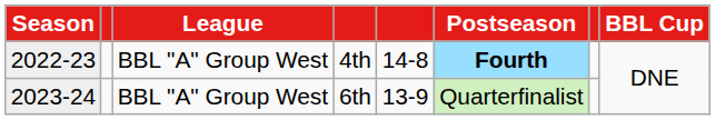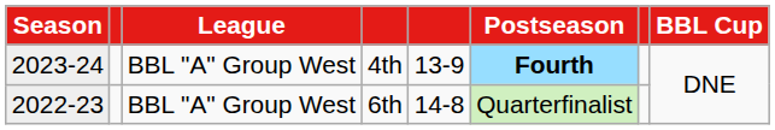4th | Season: 2022-23 -> 2023-24
4th | column 5: 14-8 -> 13-9
6th | Season: 2023-24 -> 2022-23
6th | column 5: 13-9 -> 14-8
